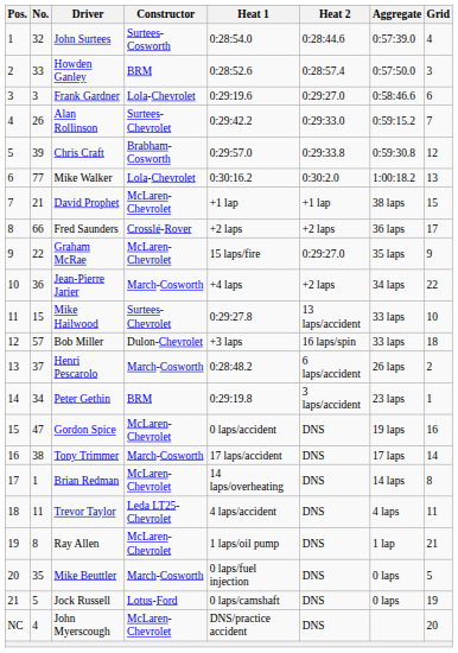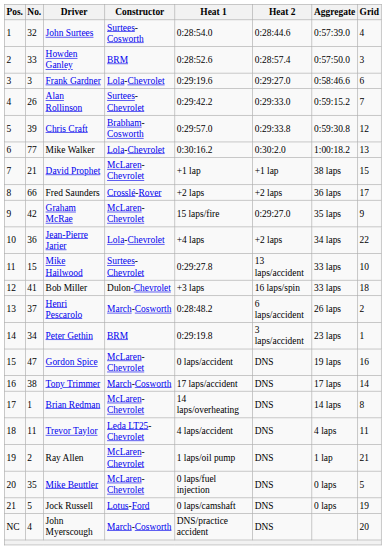Graham McRae | No.: 22 -> 42
Jean-Pierre Jarier | Constructor: March-Cosworth -> Lola-Chevrolet
Bob Miller | No.: 57 -> 41
Ray Allen | No.: 8 -> 2
Mike Beuttler | Constructor: March-Cosworth -> McLaren-Chevrolet
John Myerscough | Constructor: McLaren-Chevrolet -> March-Cosworth
